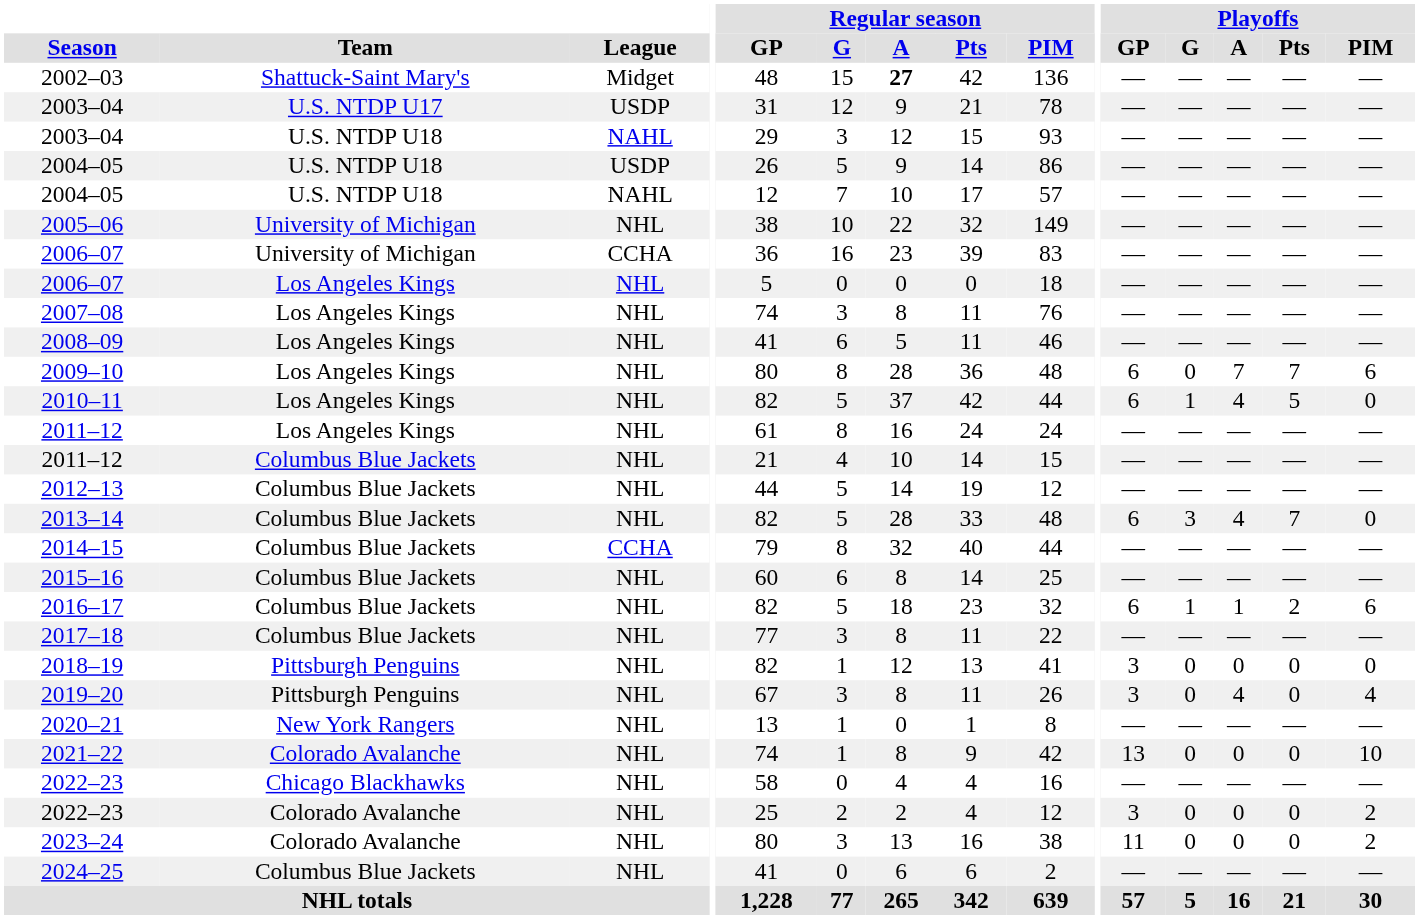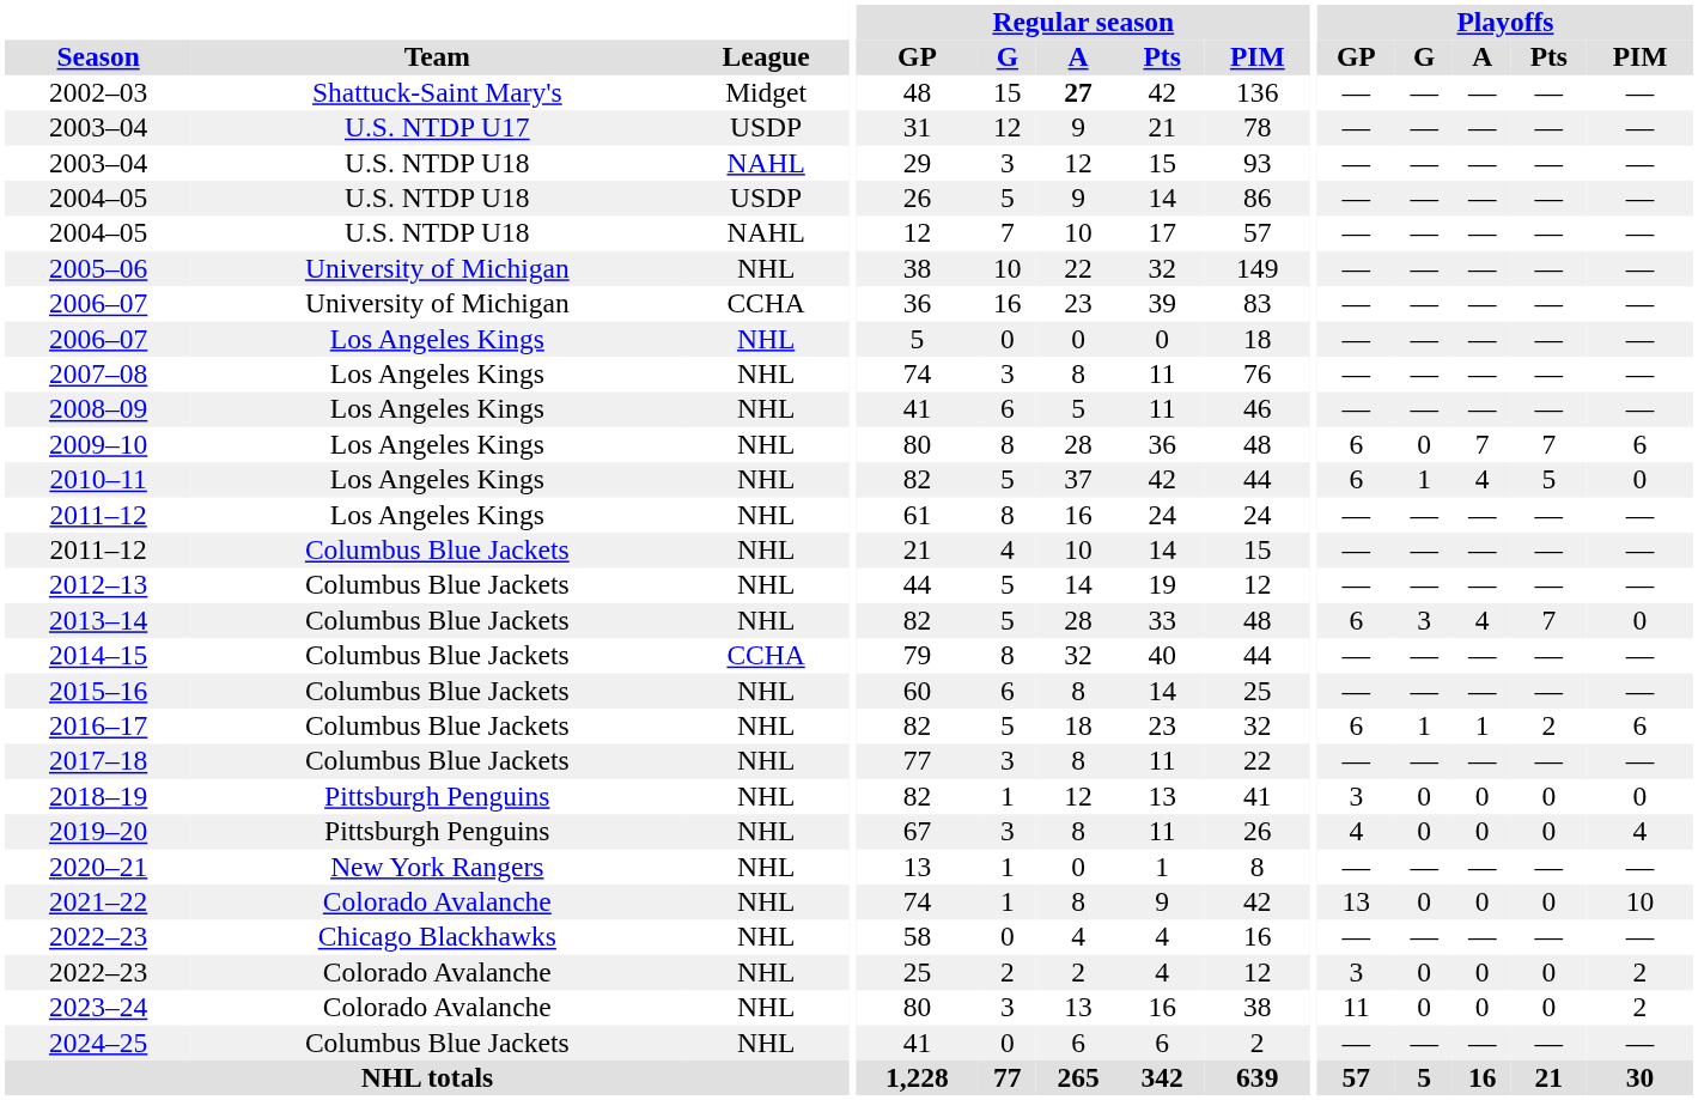2019–20 | Playoffs / GP: 3 -> 4
2019–20 | Playoffs / A: 4 -> 0
